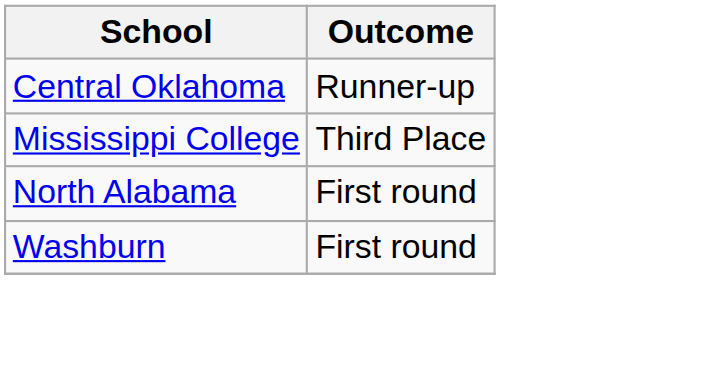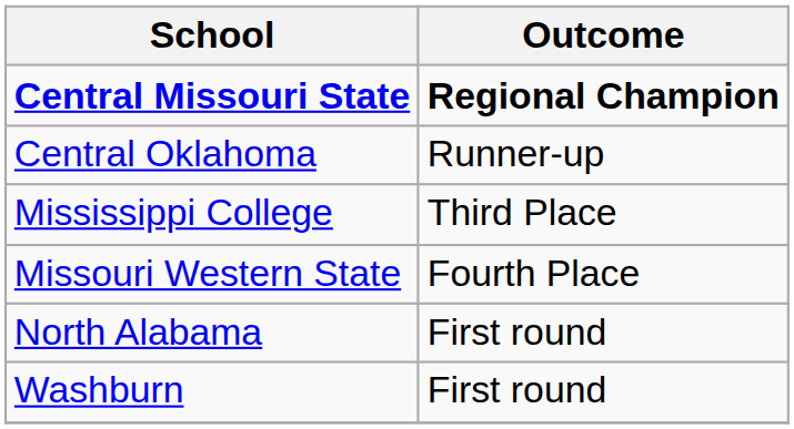+ row: Central Missouri State | Regional Champion
+ row: Missouri Western State | Fourth Place
